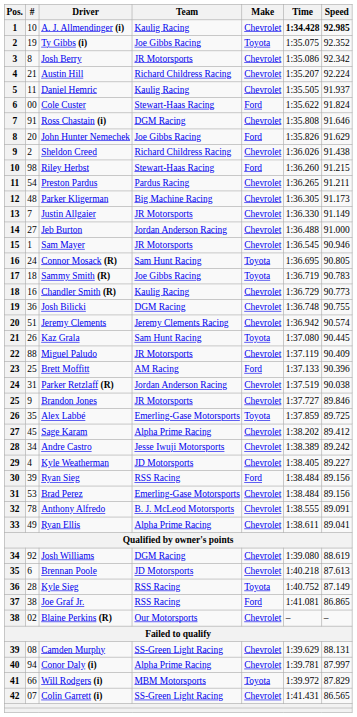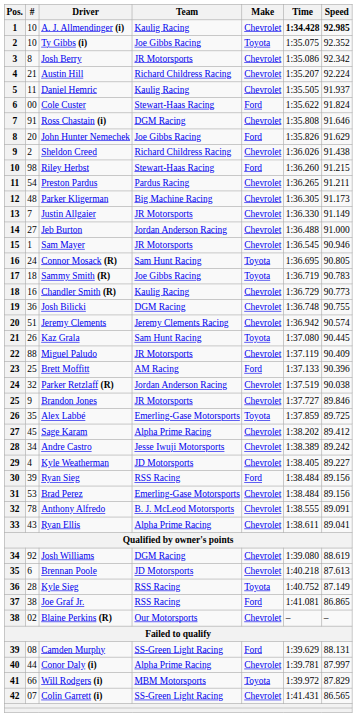Ty Gibbs (i) | #: 19 -> 10
Parker Retzlaff (R) | #: 31 -> 32
Ryan Ellis | #: 49 -> 43
Camden Murphy | Make: Chevrolet -> Ford
Conor Daly (i) | #: 94 -> 44
